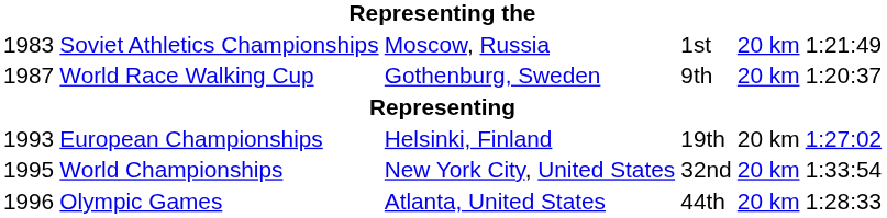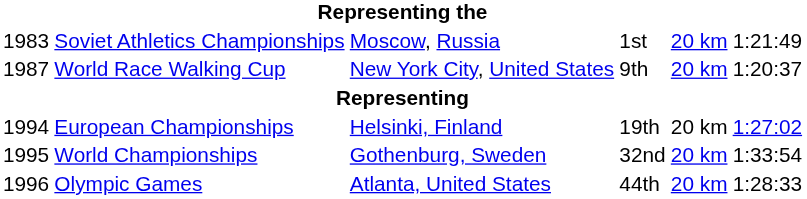World Race Walking Cup | column 3: Gothenburg, Sweden -> New York City, United States
European Championships | column 1: 1993 -> 1994
World Championships | column 3: New York City, United States -> Gothenburg, Sweden
